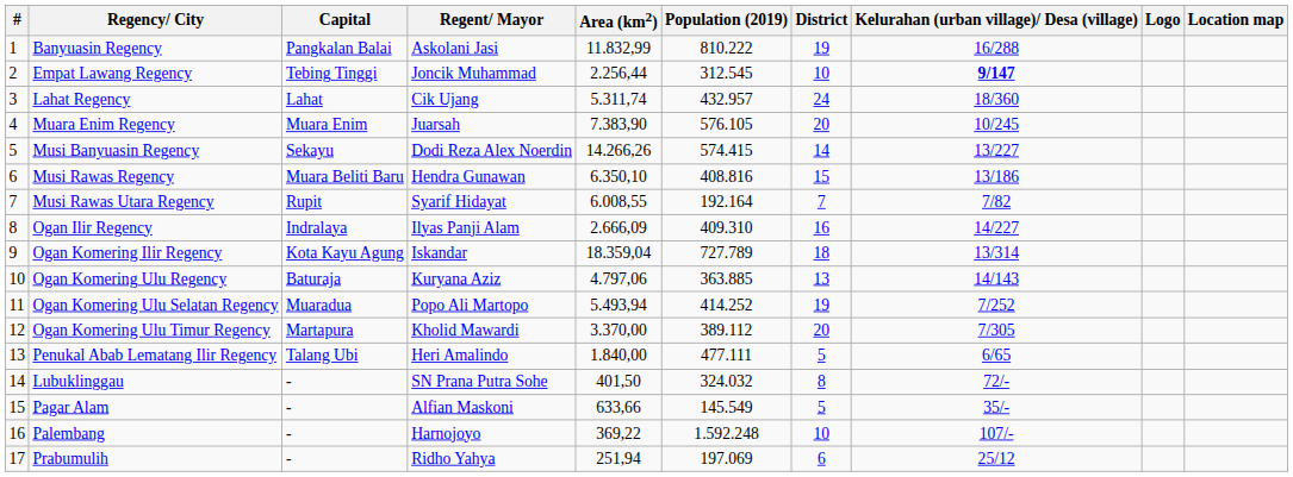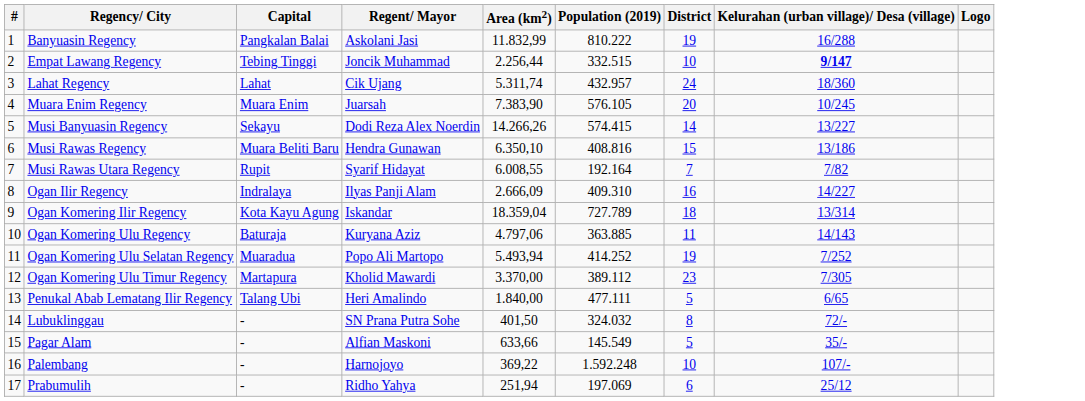- column: Location map
Empat Lawang Regency | Population (2019): 312.545 -> 332.515
Ogan Komering Ulu Regency | District: 13 -> 11
Ogan Komering Ulu Timur Regency | District: 20 -> 23
